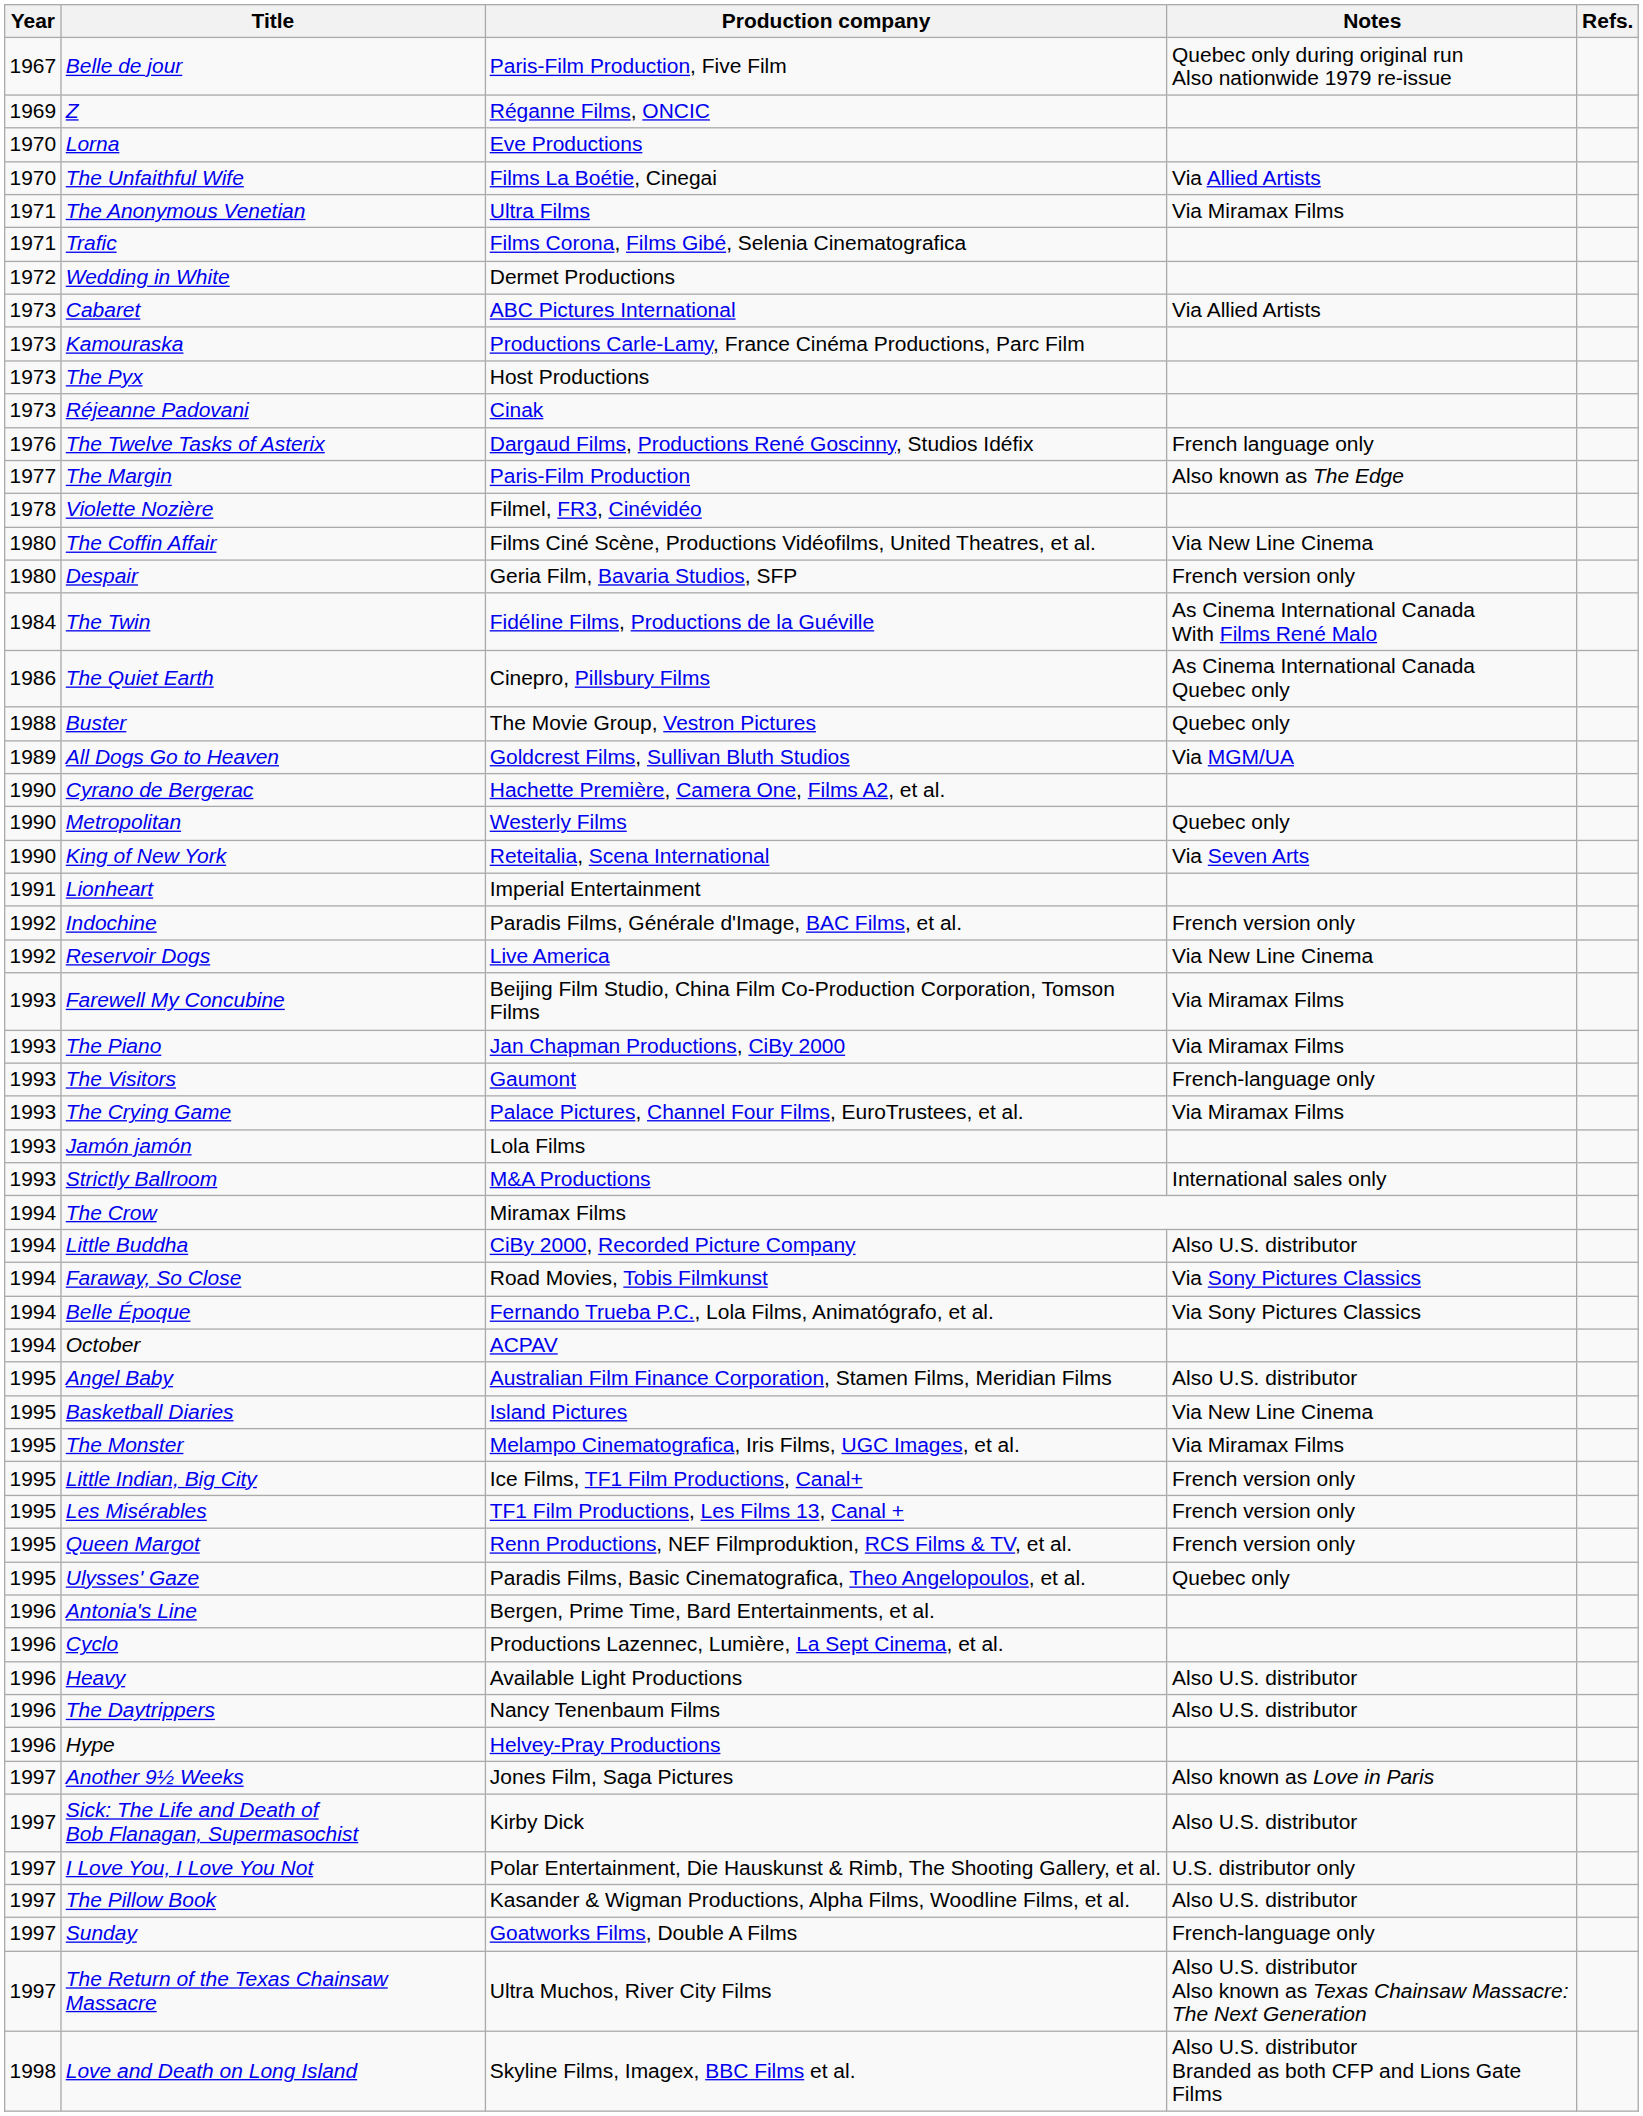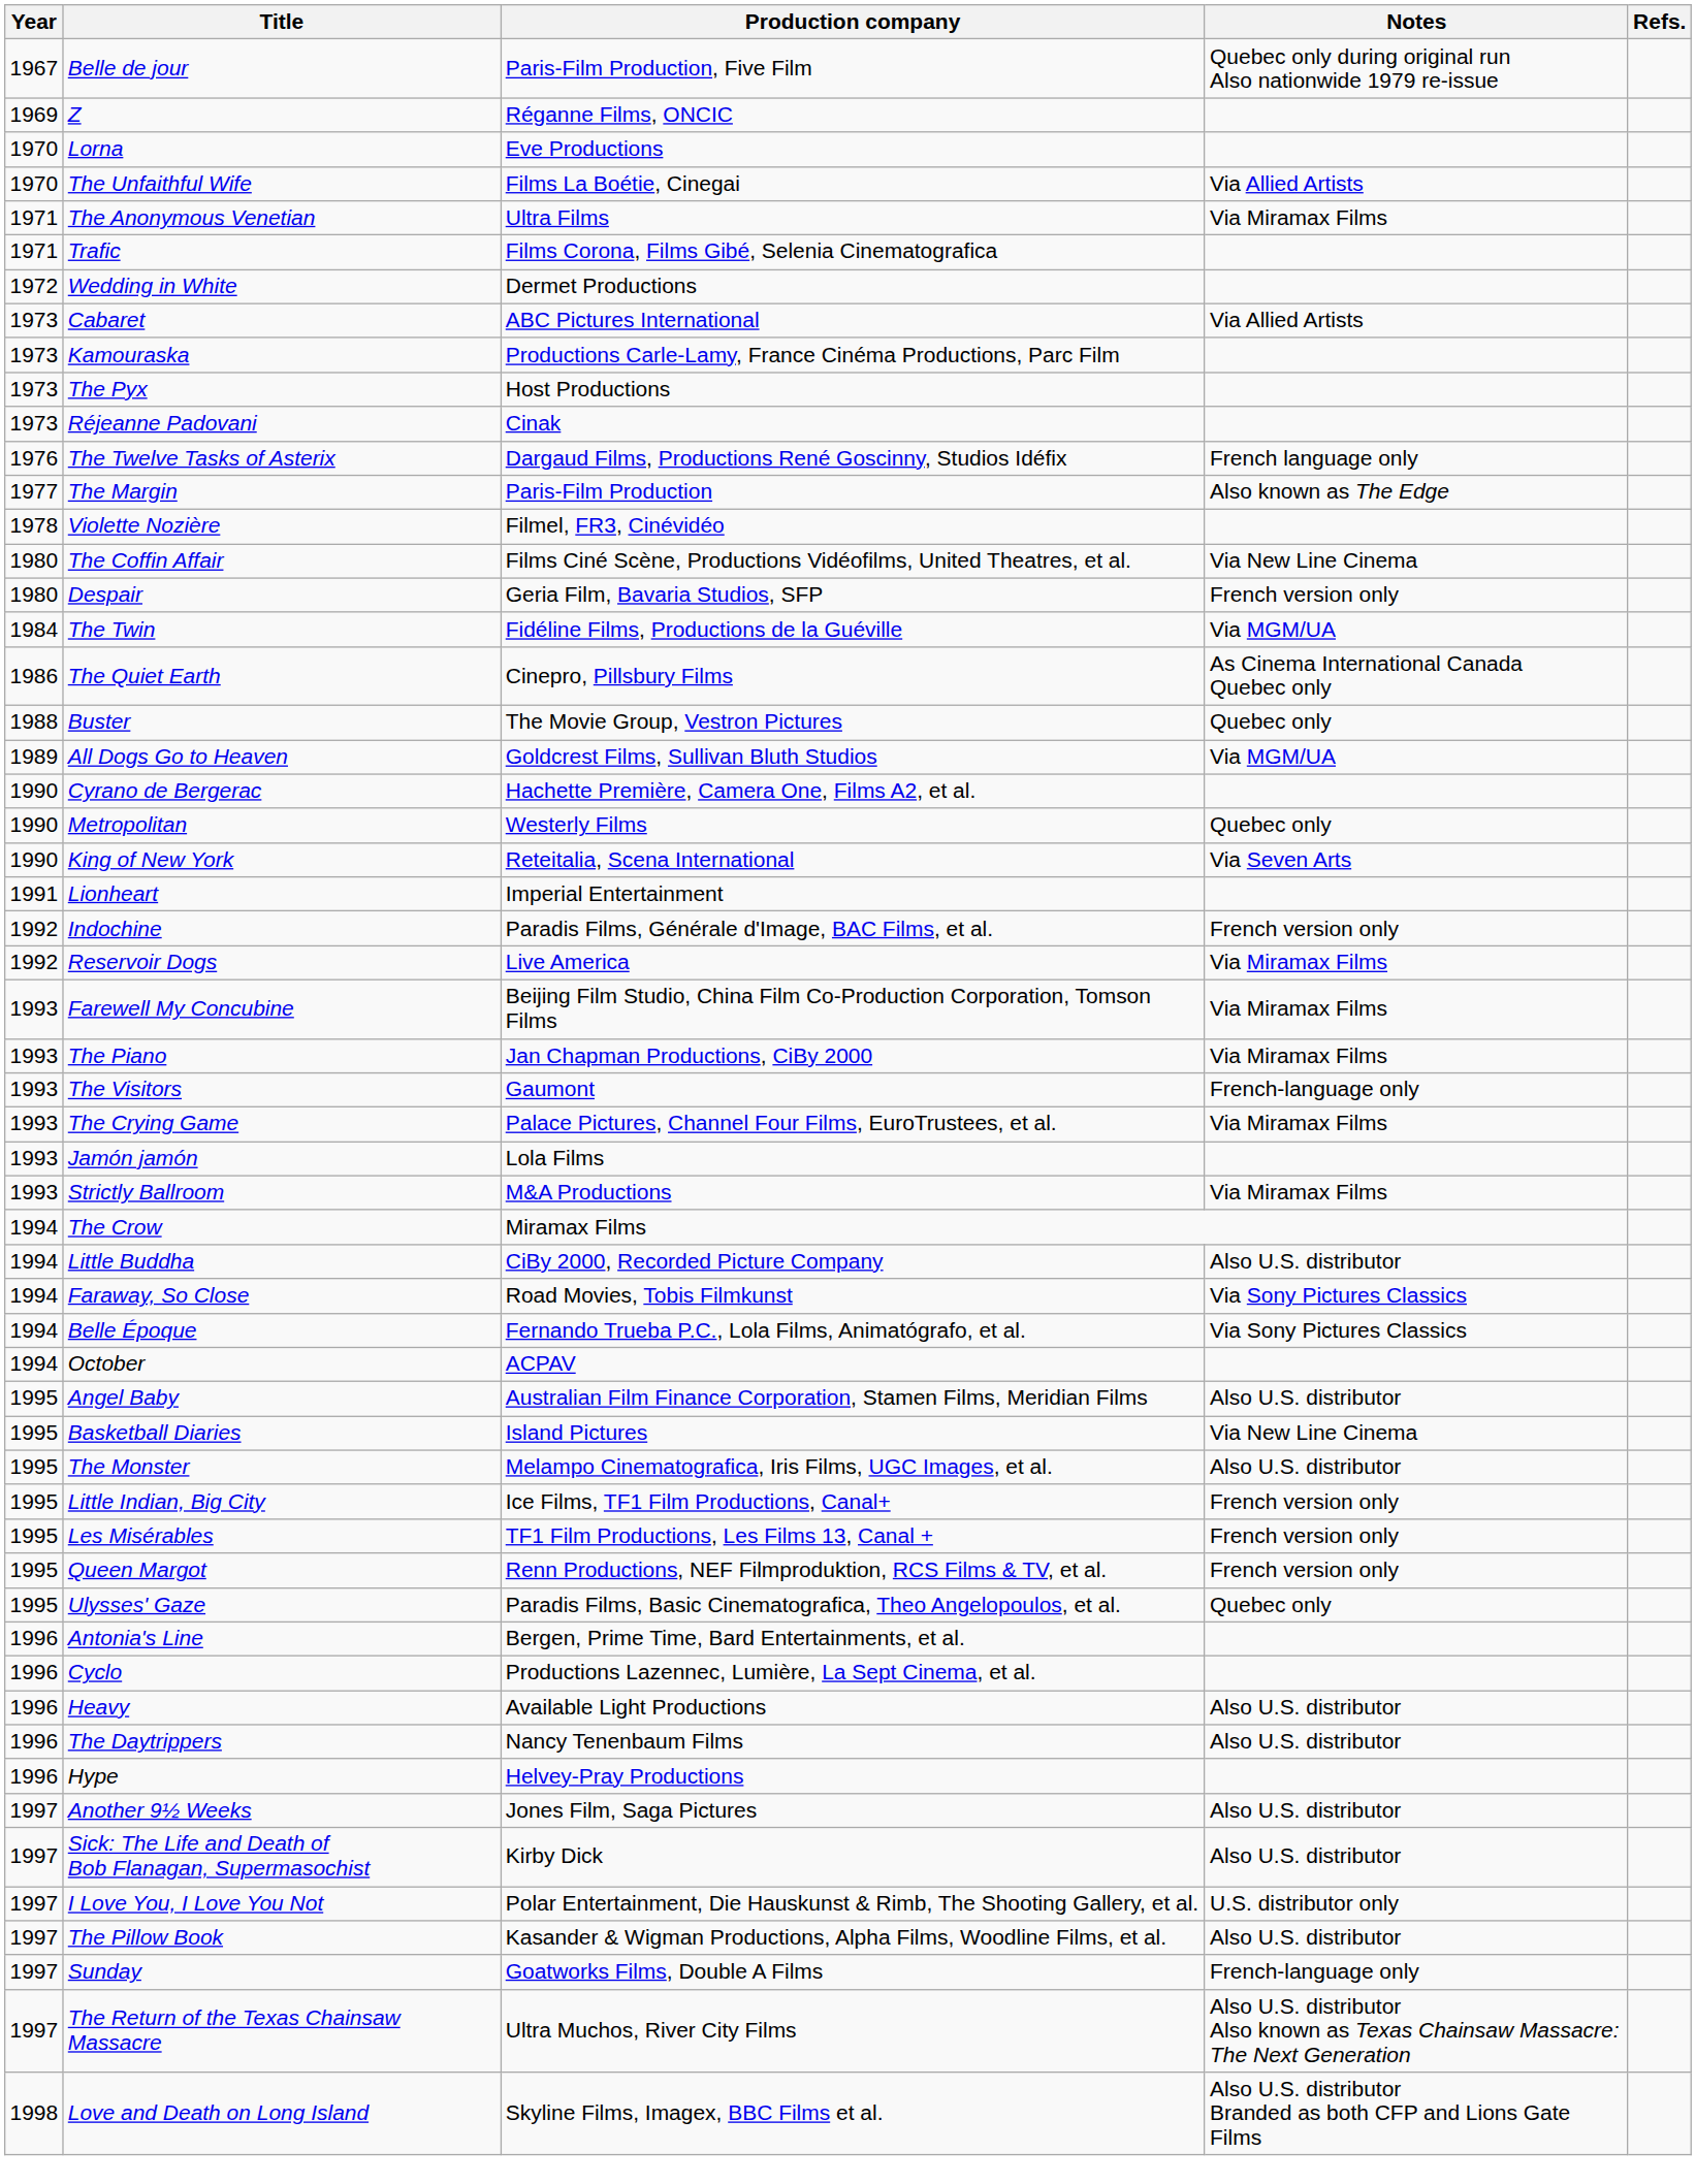The Twin | Notes: As Cinema International Canada With Films René Malo -> Via MGM/UA
Reservoir Dogs | Notes: Via New Line Cinema -> Via Miramax Films
Strictly Ballroom | Notes: International sales only -> Via Miramax Films
The Monster | Notes: Via Miramax Films -> Also U.S. distributor
Another 9½ Weeks | Notes: Also known as Love in Paris -> Also U.S. distributor
